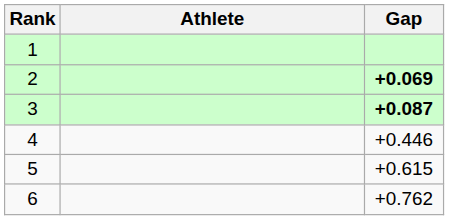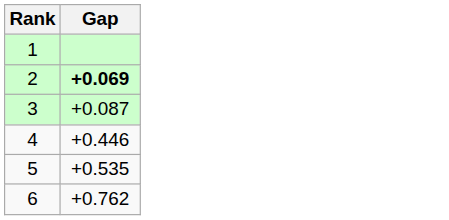- column: Athlete
3 | Gap: bold -> normal
5 | Gap: +0.615 -> +0.535
